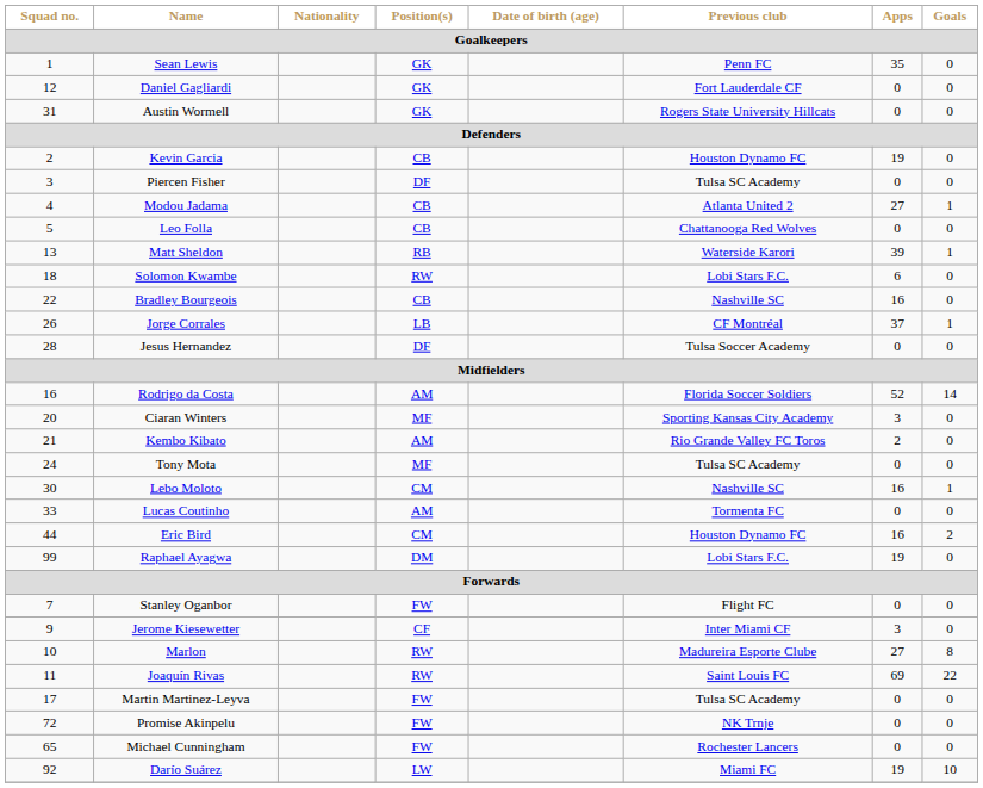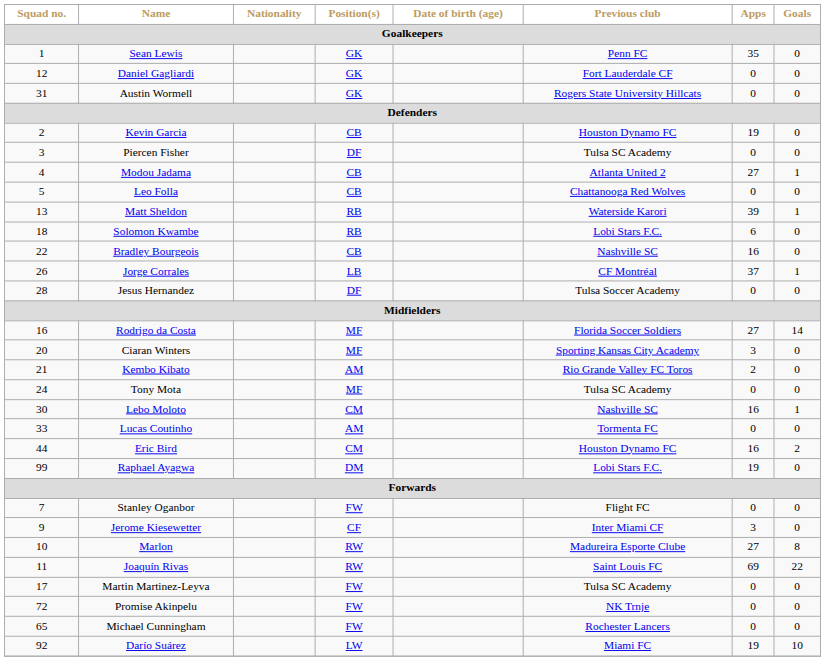Solomon Kwambe | Position(s): RW -> RB
Rodrigo da Costa | Position(s): AM -> MF
Rodrigo da Costa | Apps: 52 -> 27
